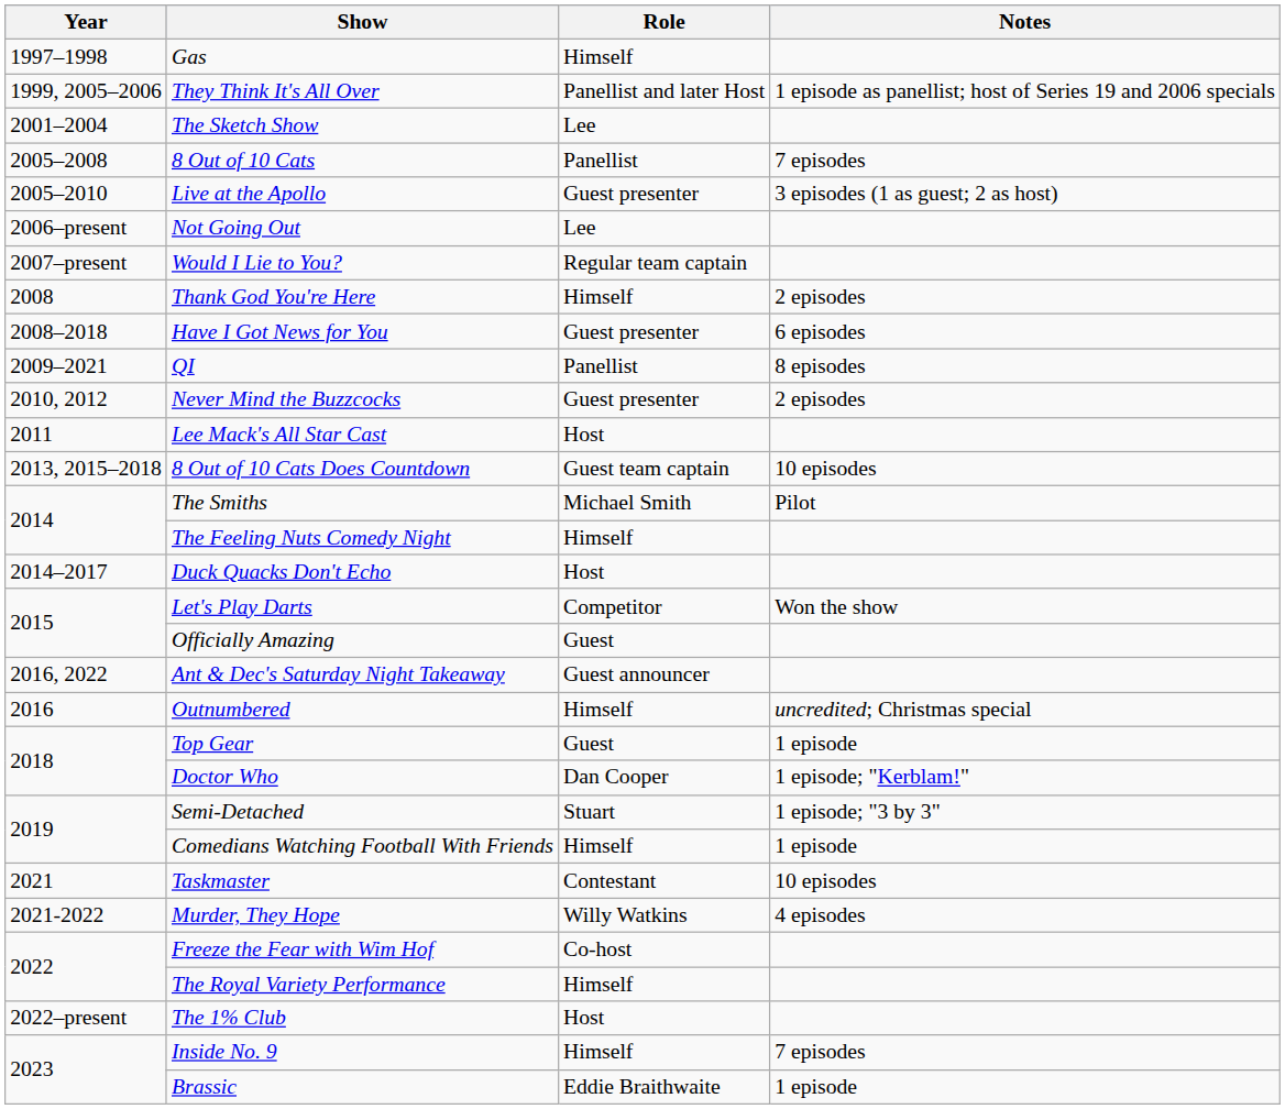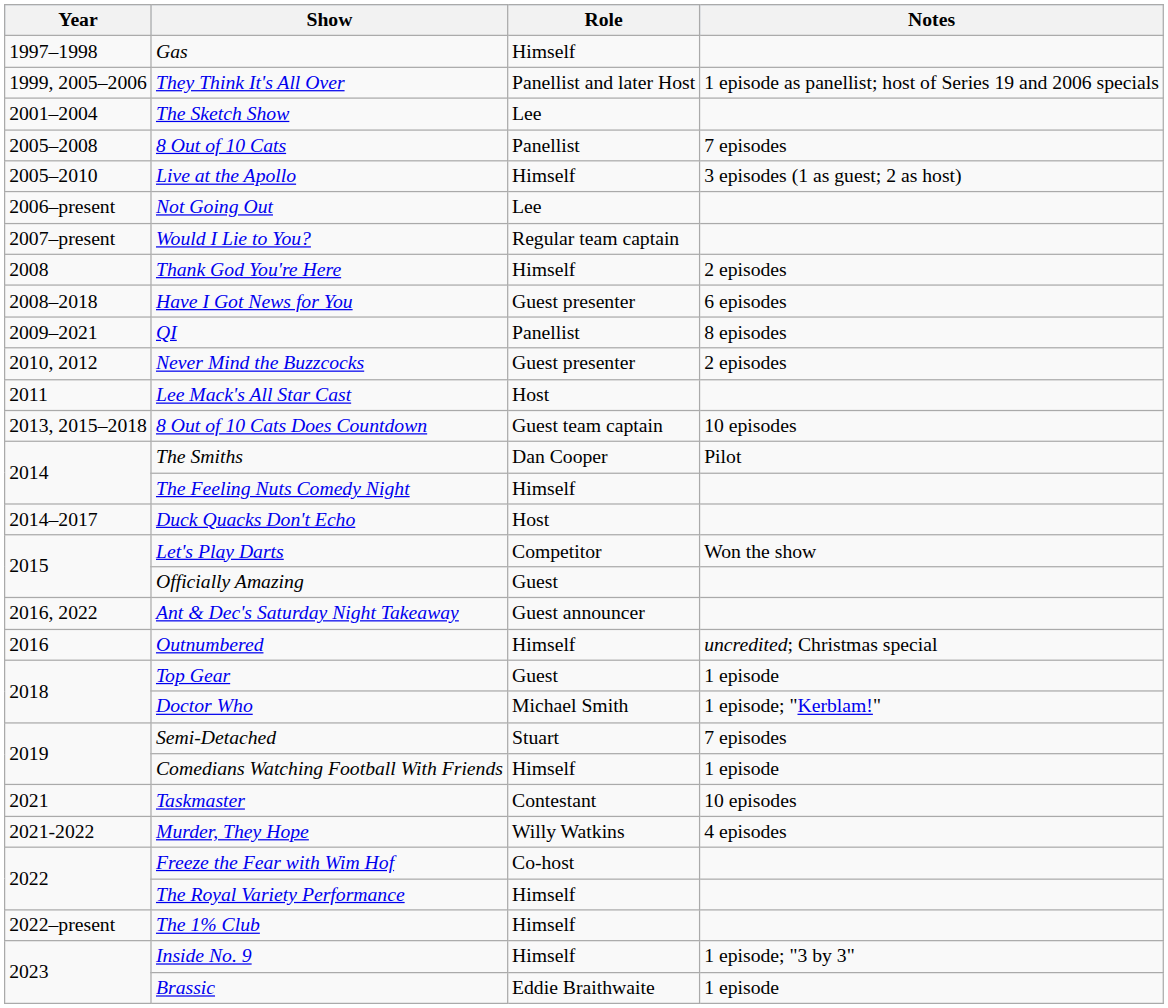Live at the Apollo | Role: Guest presenter -> Himself
The Smiths | Role: Michael Smith -> Dan Cooper
Doctor Who | Role: Dan Cooper -> Michael Smith
Semi-Detached | Notes: 1 episode; "3 by 3" -> 7 episodes
The 1% Club | Role: Host -> Himself
Inside No. 9 | Notes: 7 episodes -> 1 episode; "3 by 3"
